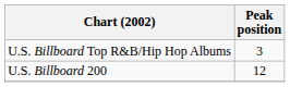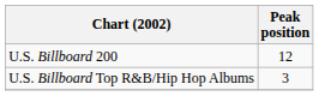rows swapped: U.S. Billboard 200 <-> U.S. Billboard Top R&B/Hip Hop Albums
